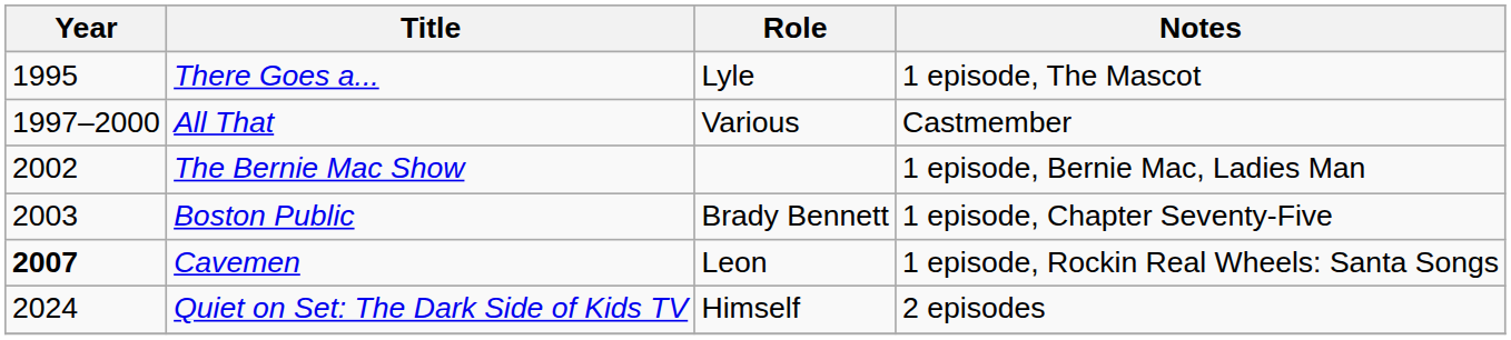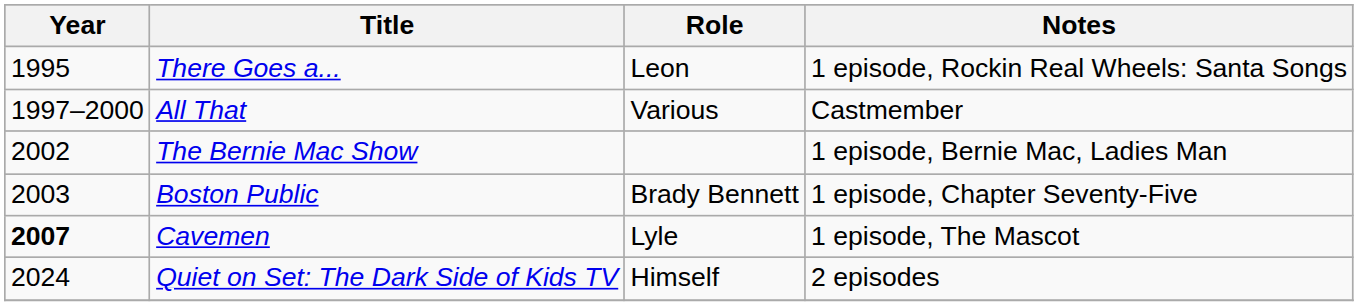There Goes a... | Role: Lyle -> Leon
There Goes a... | Notes: 1 episode, The Mascot -> 1 episode, Rockin Real Wheels: Santa Songs
Cavemen | Role: Leon -> Lyle
Cavemen | Notes: 1 episode, Rockin Real Wheels: Santa Songs -> 1 episode, The Mascot
